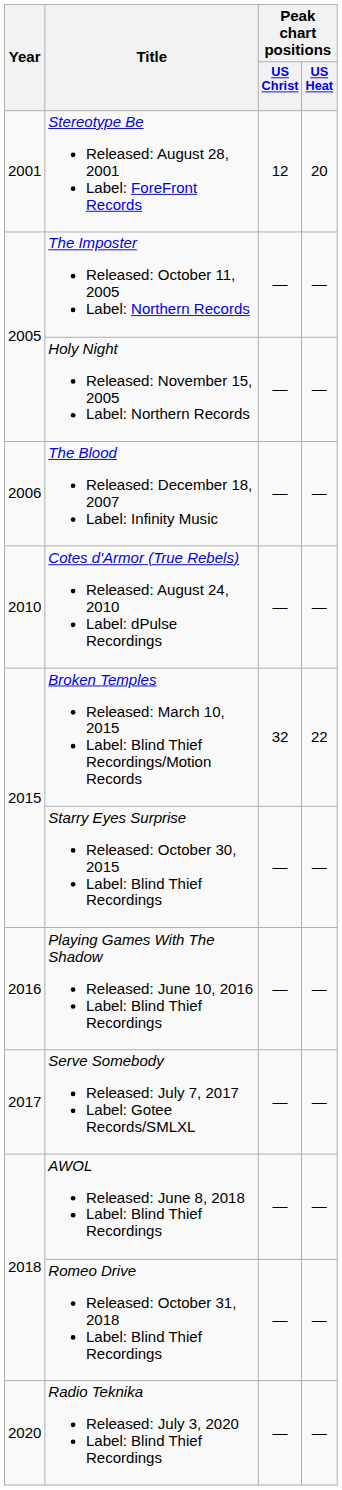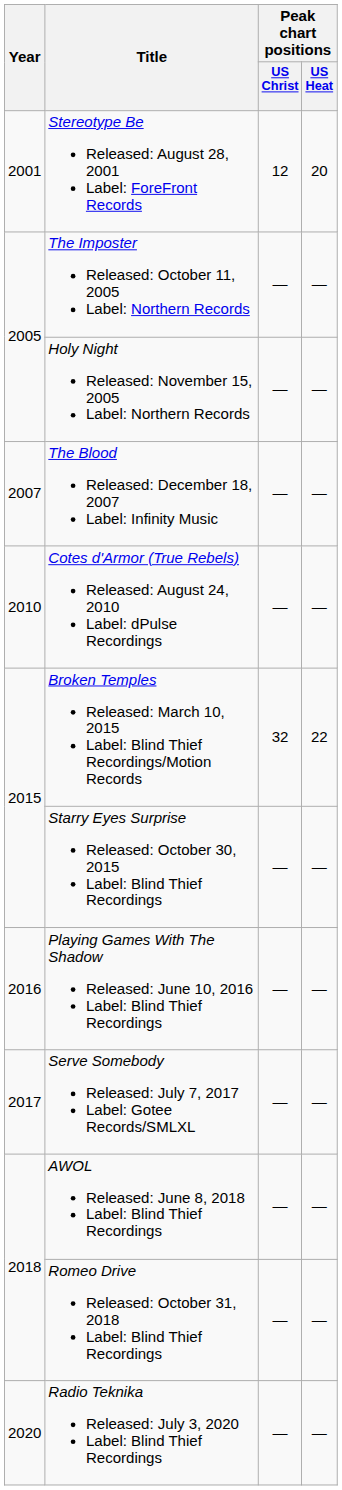The Blood Released: December 18, 2007 Label: Infinity Music | Year: 2006 -> 2007
